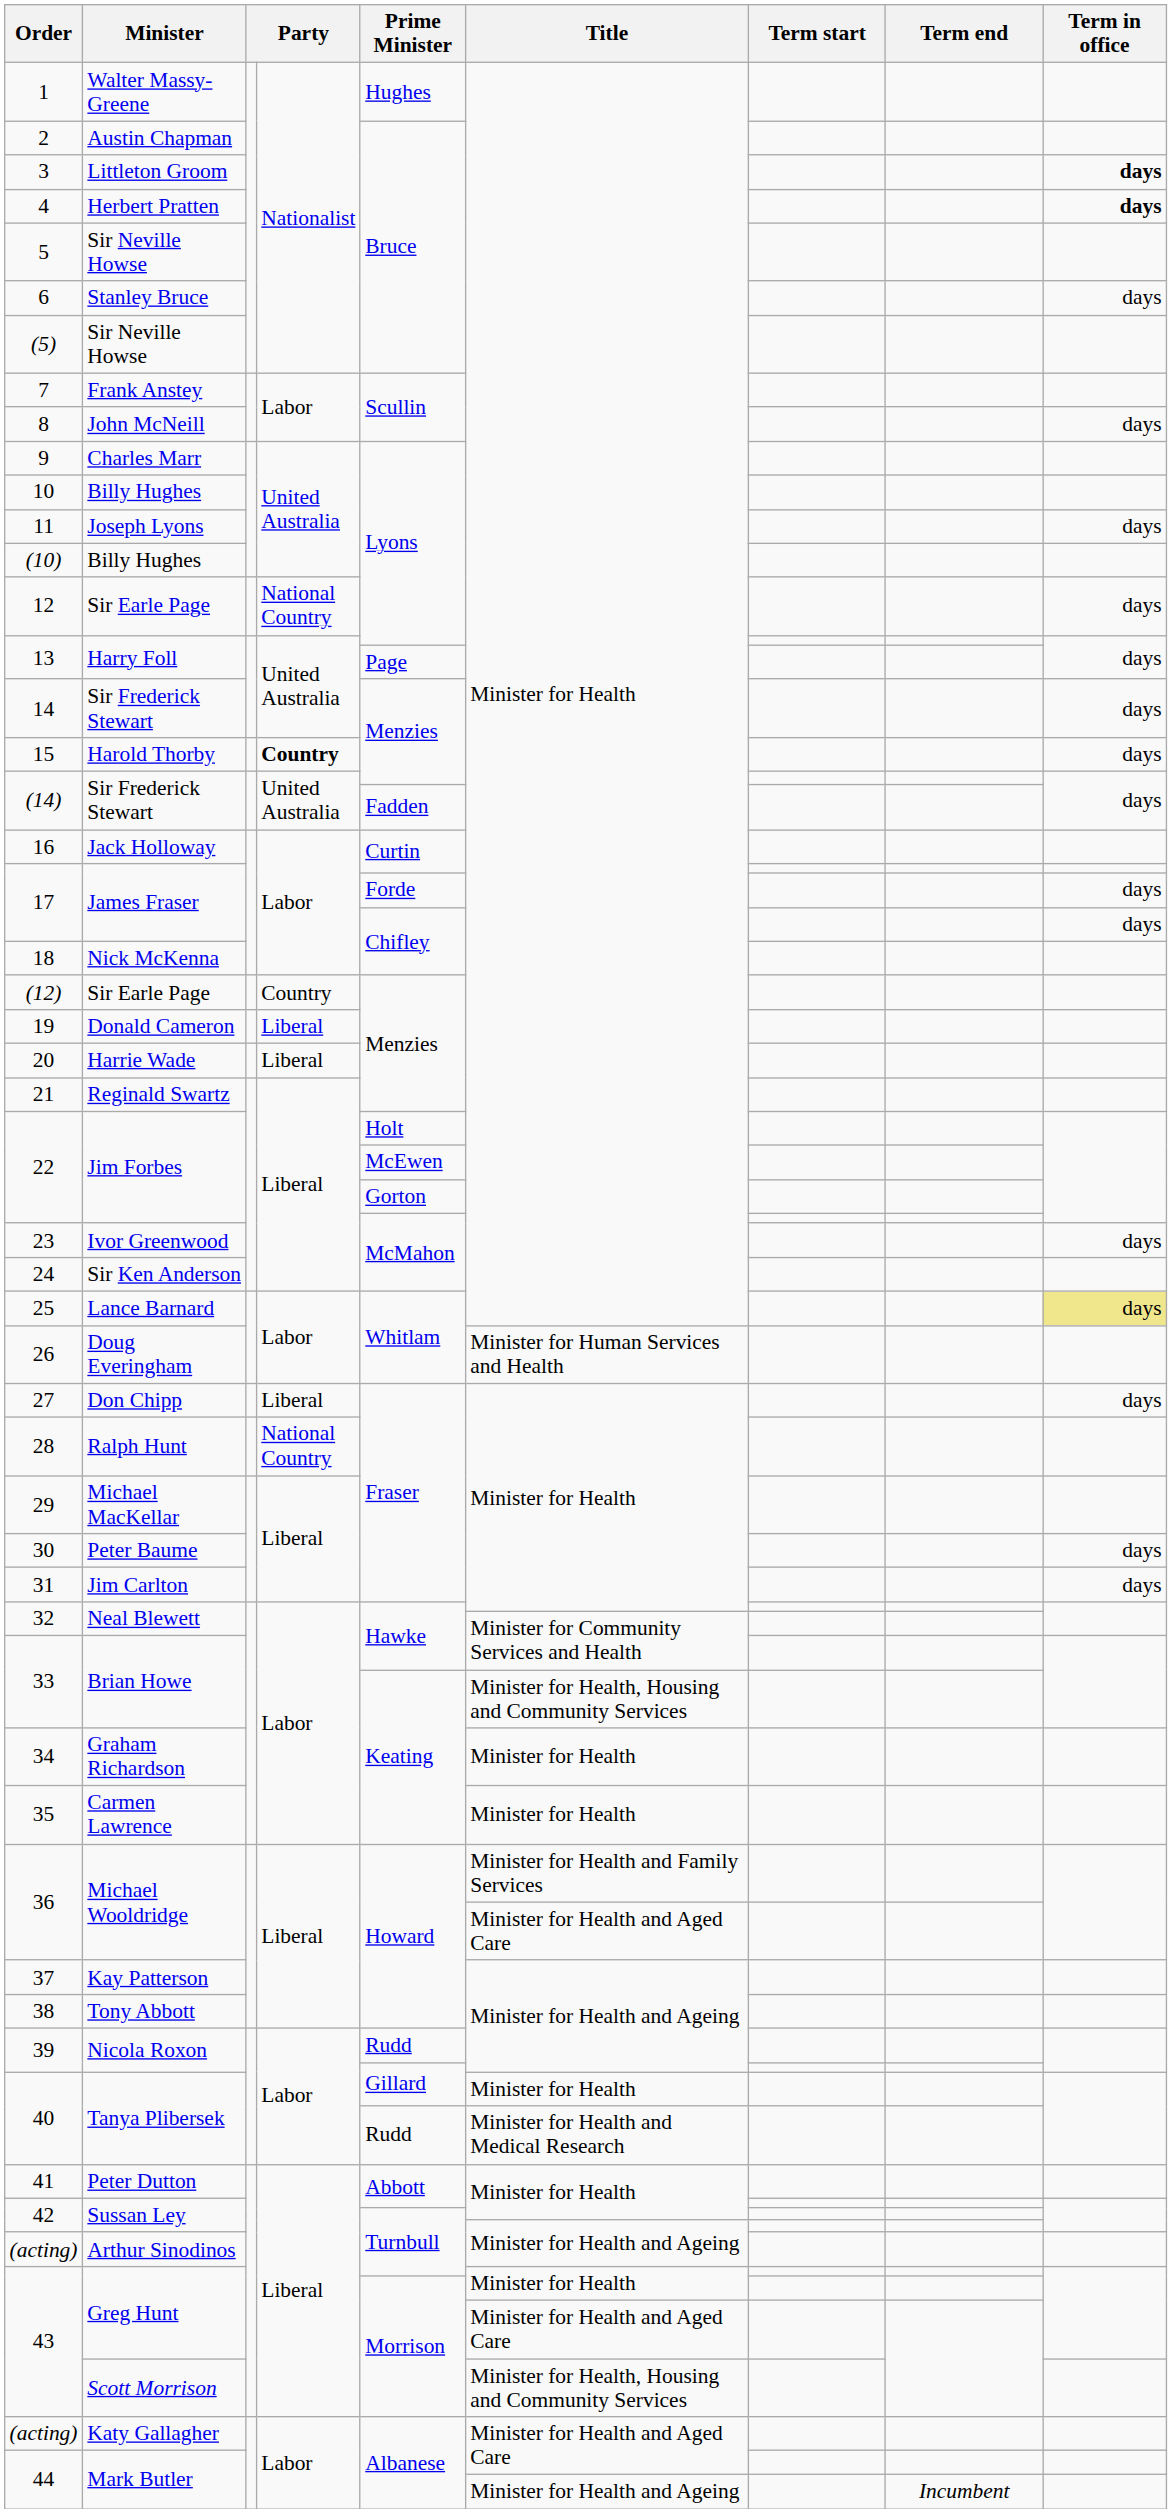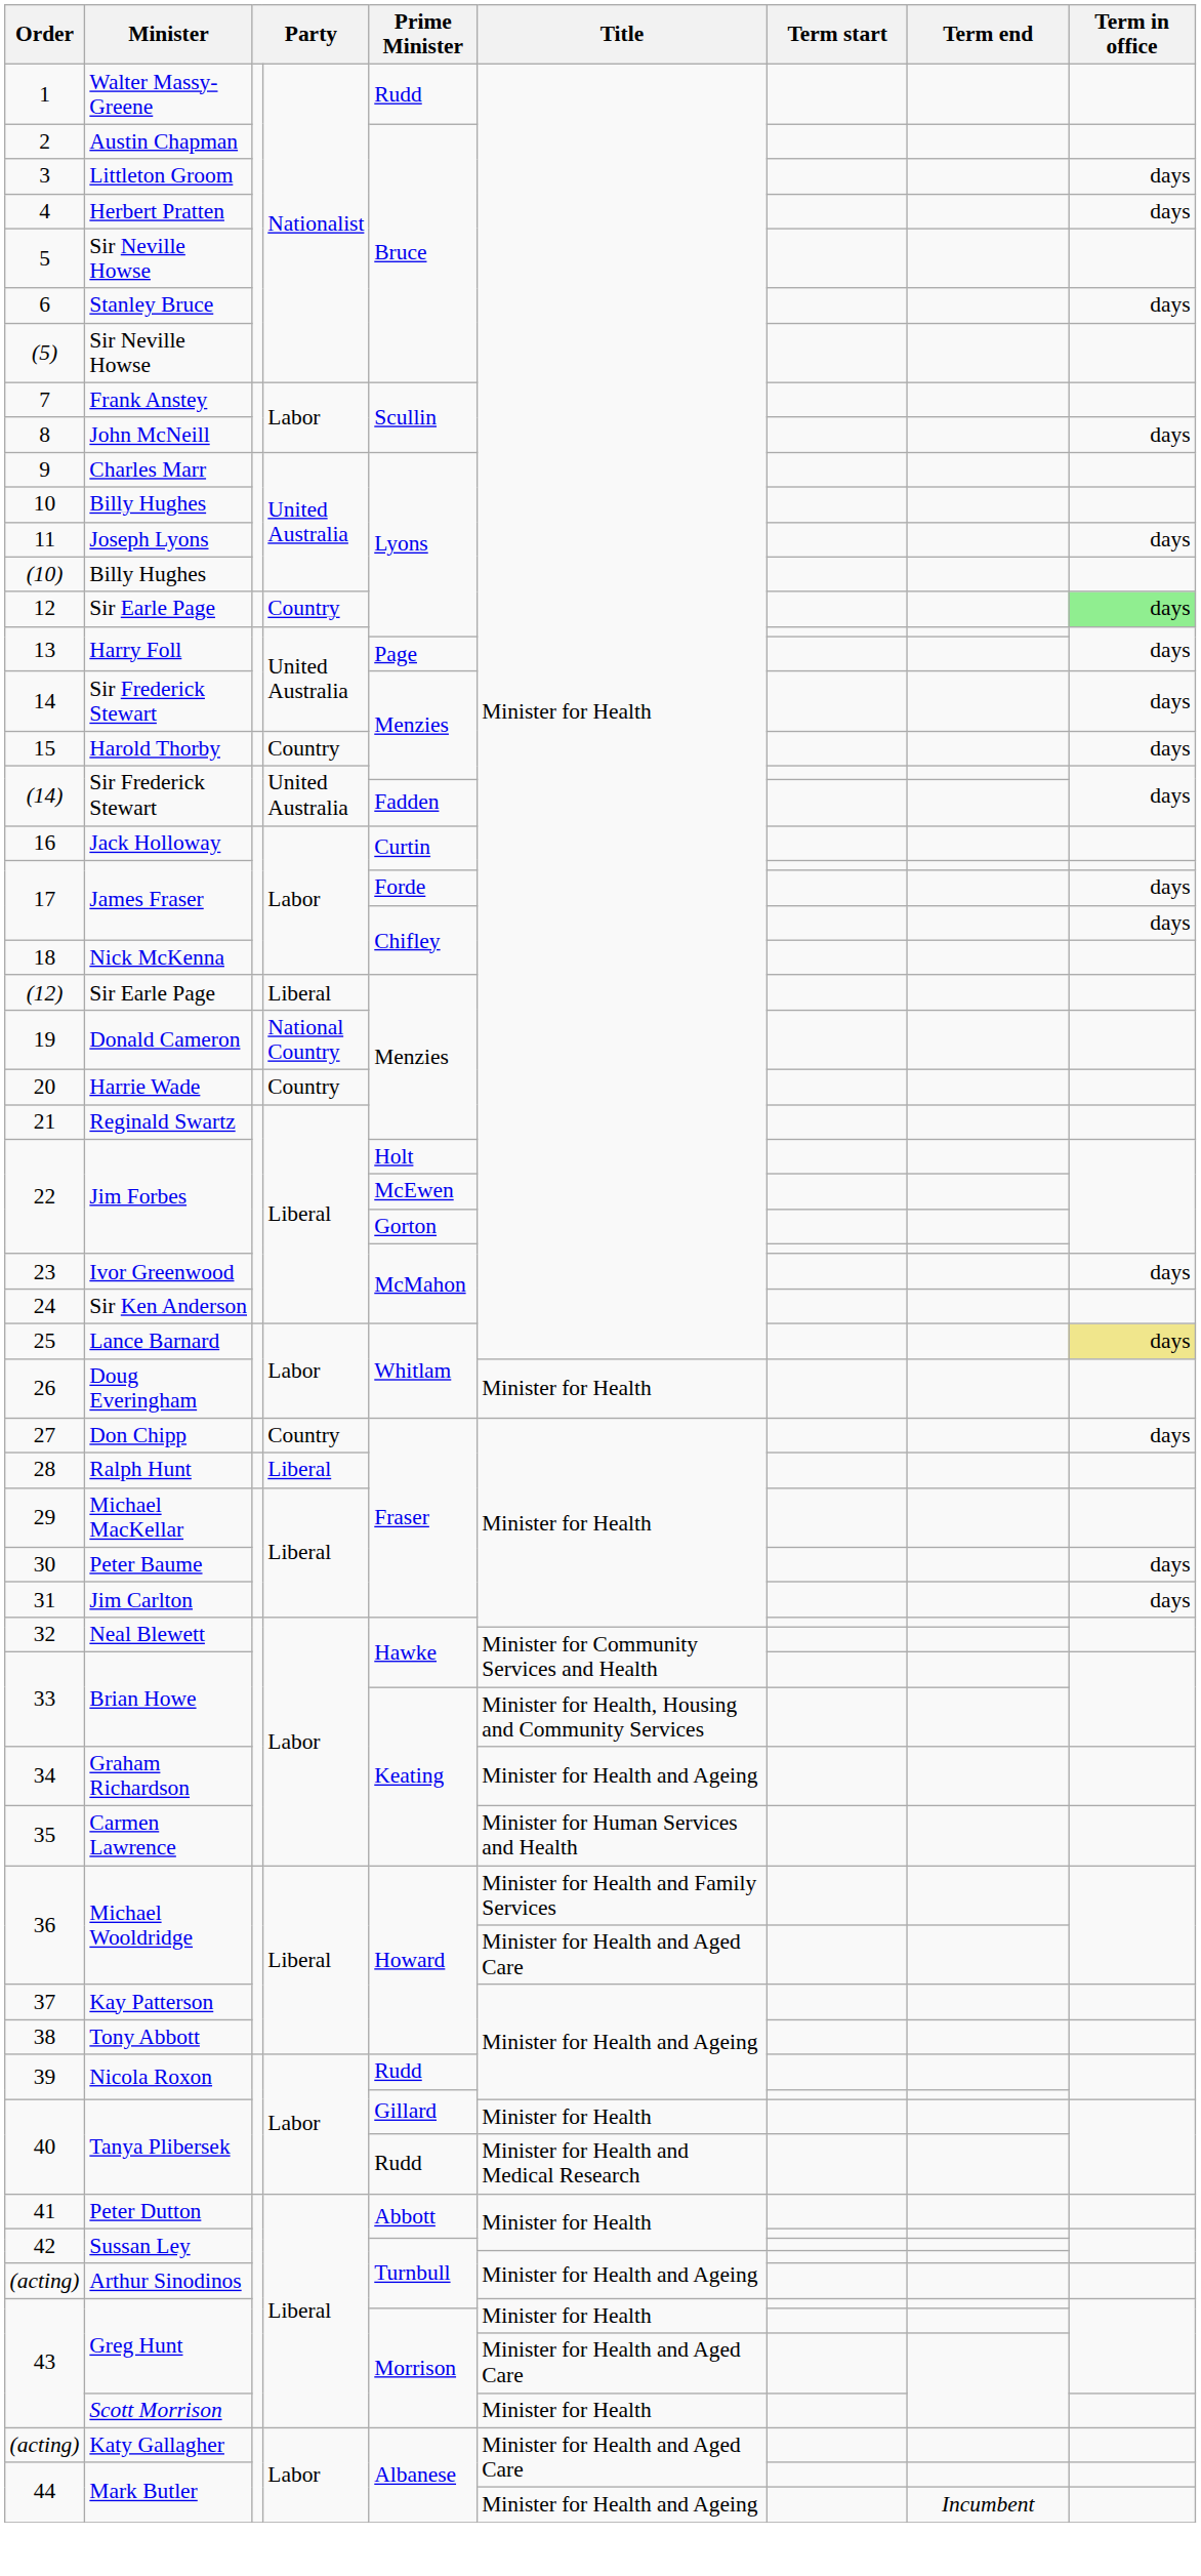1 | Prime Minister: Hughes -> Rudd
3 | Term in office: bold -> normal
4 | Term in office: bold -> normal
12 | column 4: National Country -> Country
12 | Term in office: no background -> lightgreen background
15 | column 4: bold -> normal
(12) | column 4: Country -> Liberal
19 | column 4: Liberal -> National Country
20 | column 4: Liberal -> Country
26 | Title: Minister for Human Services and Health -> Minister for Health
27 | column 4: Liberal -> Country
28 | column 4: National Country -> Liberal
34 | Title: Minister for Health -> Minister for Health and Ageing
35 | Title: Minister for Health -> Minister for Human Services and Health
43 / Scott Morrison | Title: Minister for Health, Housing and Community Services -> Minister for Health
